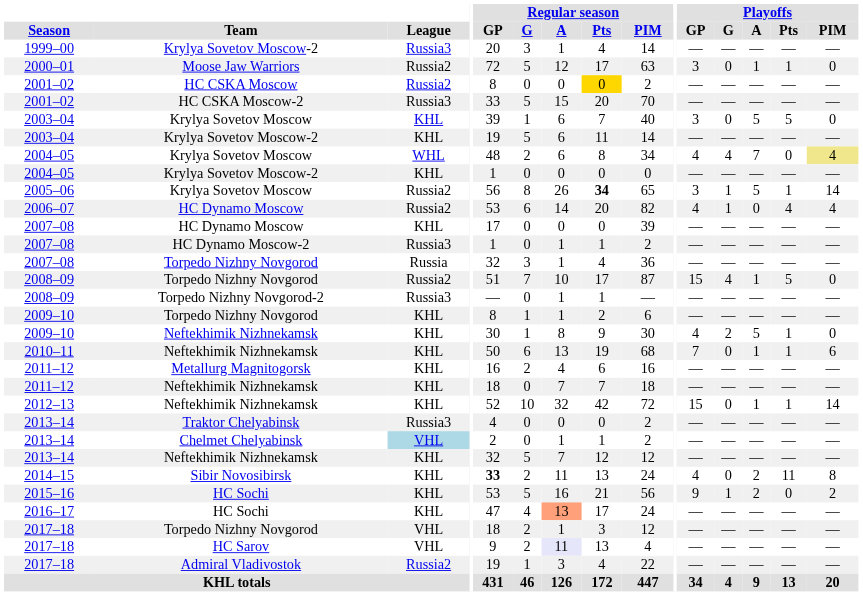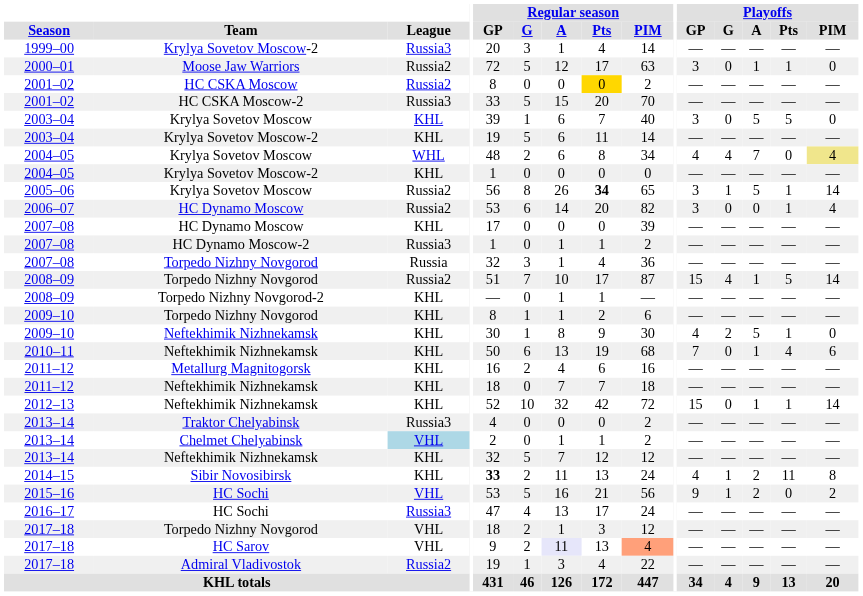2006–07 | Playoffs / GP: 4 -> 3
2006–07 | Playoffs / G: 1 -> 0
2006–07 | Playoffs / Pts: 4 -> 1
2008–09 / Torpedo Nizhny Novgorod | Playoffs / PIM: 0 -> 14
2008–09 / Torpedo Nizhny Novgorod-2 | League: Russia3 -> KHL
2010–11 | Playoffs / Pts: 1 -> 4
2014–15 | Playoffs / G: 0 -> 1
2015–16 | League: KHL -> VHL
2016–17 | League: KHL -> Russia3
2016–17 | Regular season / A: lightsalmon background -> no background
2017–18 / HC Sarov | Regular season / PIM: no background -> lightsalmon background
